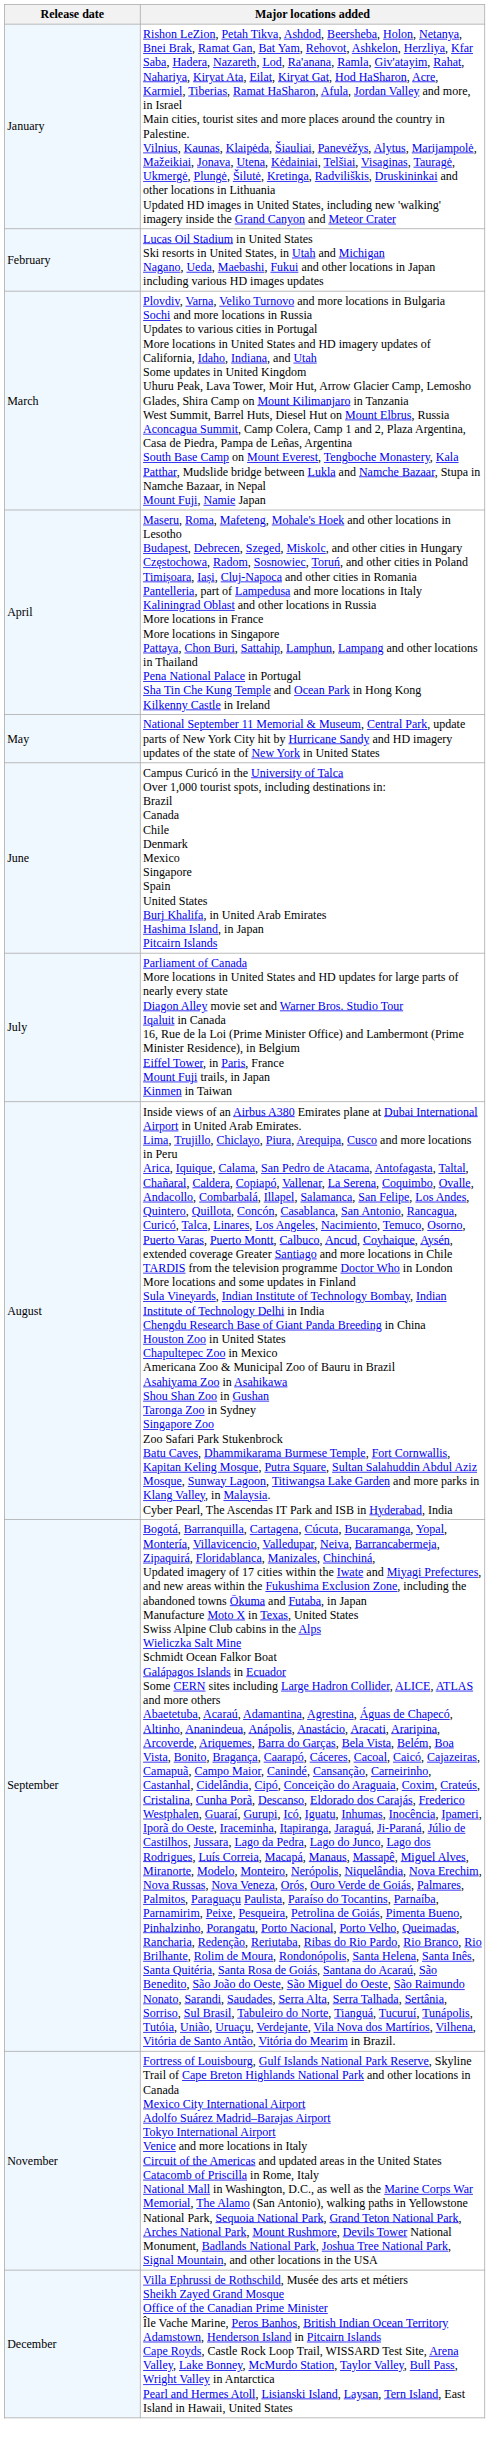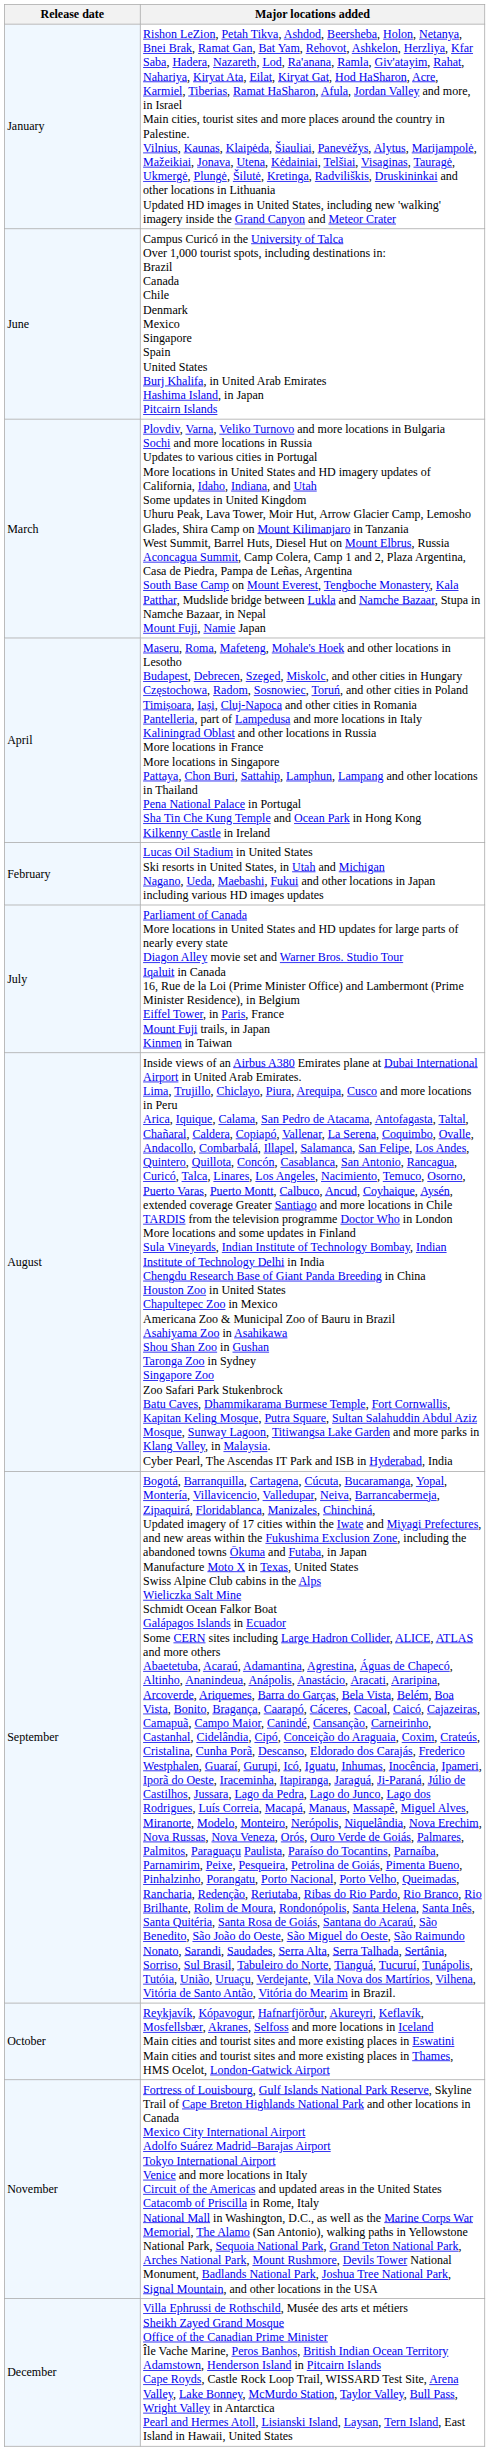rows swapped: February <-> June
- row: May | National September 11 Memorial & Museum, Central Park, update parts of New York City hit by Hurricane Sandy and HD imagery updates of the state of New York in United States
+ row: October | Reykjavík, Kópavogur, Hafnarfjörður, Akureyri, Keflavík, Mosfellsbær, Akranes, Selfoss and more locations in Iceland Main cities and tourist sites and more existing places in Eswatini Main cities and tourist sites and more existing places in Thames, HMS Ocelot, London-Gatwick Airport
